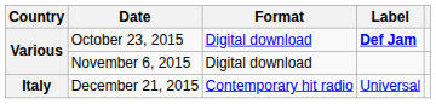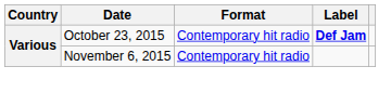October 23, 2015 | Format: Digital download -> Contemporary hit radio
November 6, 2015 | Format: Digital download -> Contemporary hit radio
- row: Italy | December 21, 2015 | Contemporary hit radio | Universal
